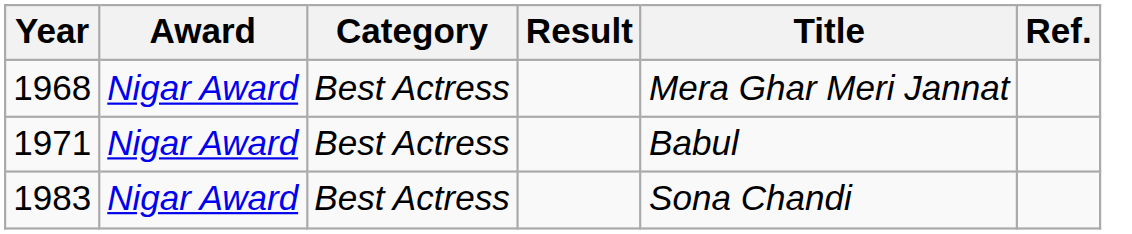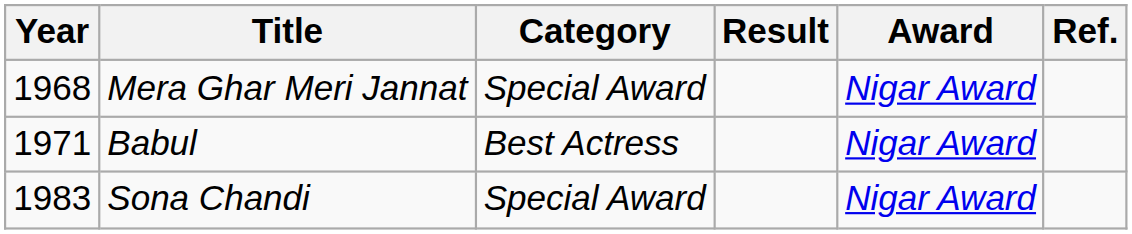columns swapped: Award <-> Title
1968 | Category: Best Actress -> Special Award
1983 | Category: Best Actress -> Special Award
